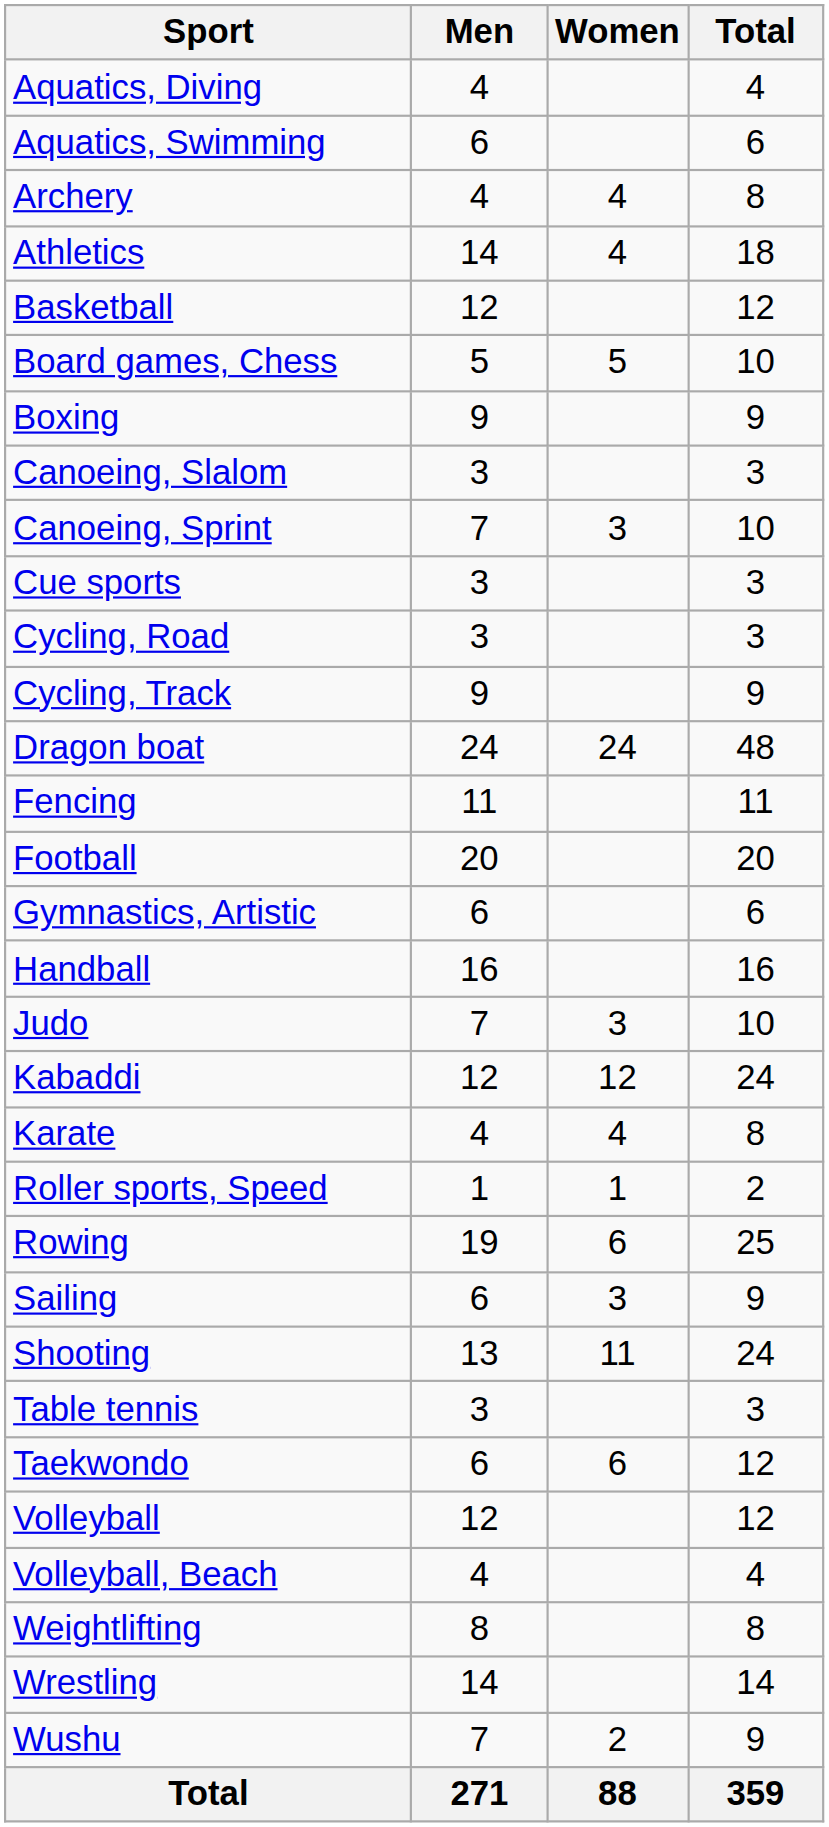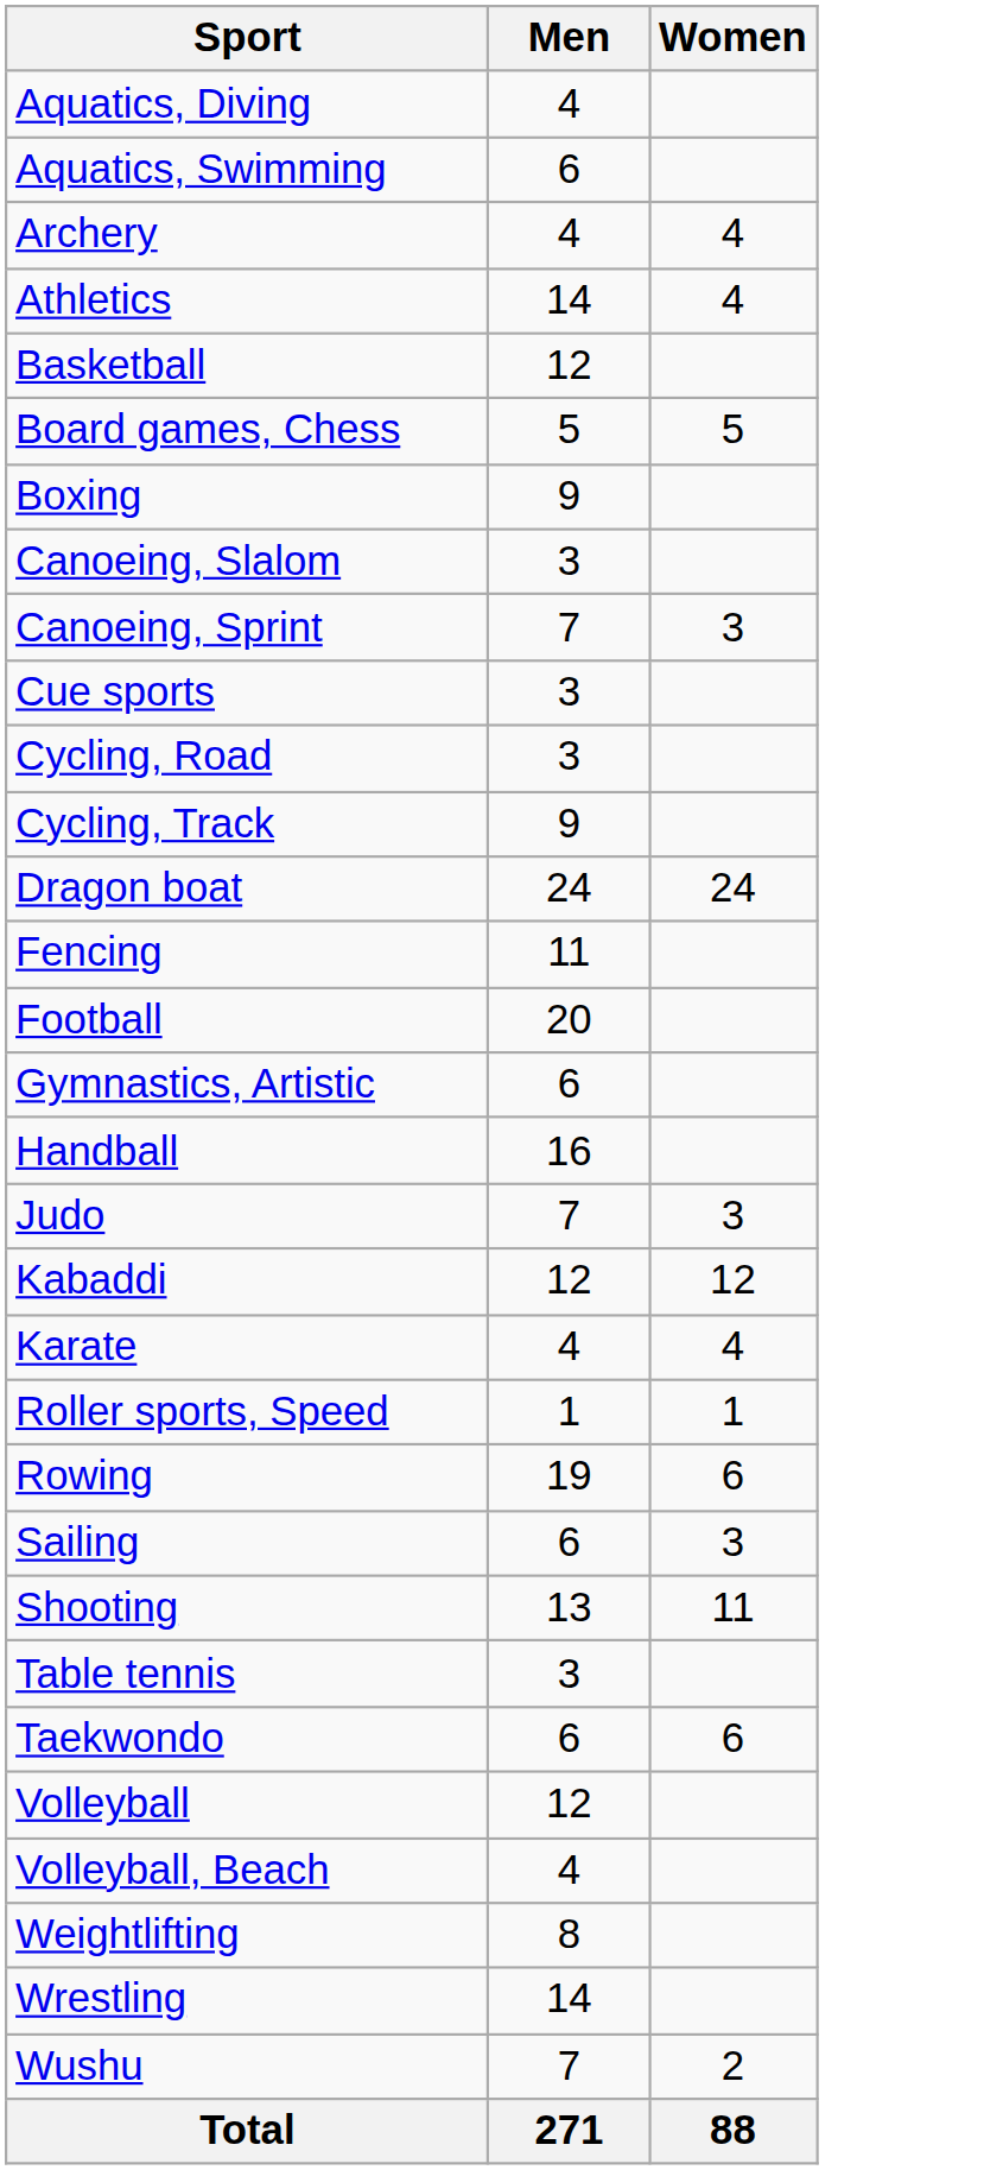- column: Total | 4 | 6 | 8 | 18 | 12 | 10 | 9 | 3 | 10 | 3 | 3 | 9 | 48 | 11 | 20 | 6 | 16 | 10 | 24 | 8 | 2 | 25 | 9 | 24 | 3 | 12 | 12 | 4 | 8 | 14 | 9 | 359
